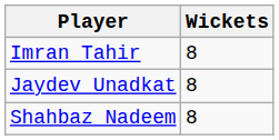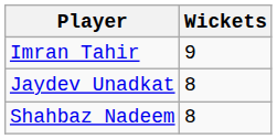Imran Tahir | Wickets: 8 -> 9
